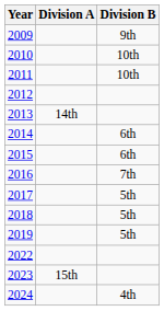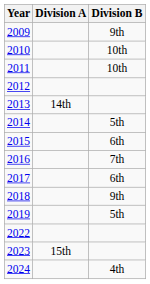2014 | Division B: 6th -> 5th
2017 | Division B: 5th -> 6th
2018 | Division B: 5th -> 9th
